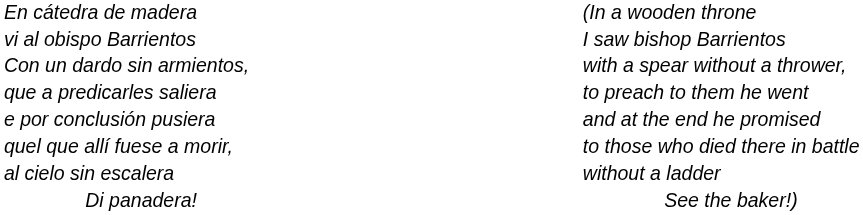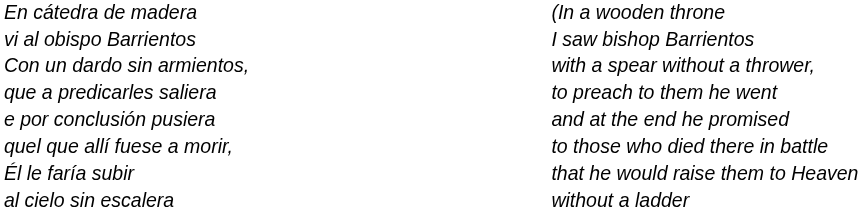+ row: Él le faría subir | that he would raise them to Heaven
- row: Di panadera! | See the baker!)
